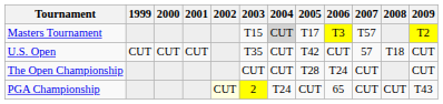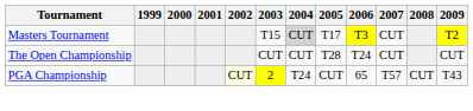Masters Tournament | 2007: T57 -> CUT
- row: U.S. Open | CUT | CUT | CUT | T35 | CUT | T42 | CUT | 57 | T18 | CUT
PGA Championship | 2007: CUT -> T57
